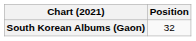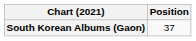South Korean Albums (Gaon) | Position: 32 -> 37
